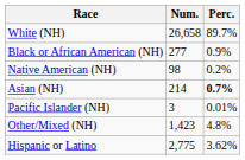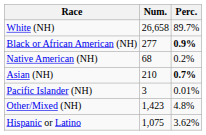Black or African American (NH) | Perc.: normal -> bold
Native American (NH) | Num.: 98 -> 68
Asian (NH) | Num.: 214 -> 210
Hispanic or Latino | Num.: 2,775 -> 1,075
